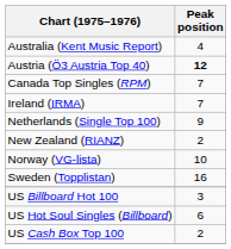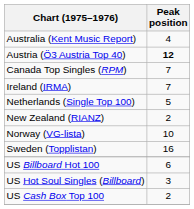Netherlands (Single Top 100) | Peak position: 9 -> 5
US Billboard Hot 100 | Peak position: 3 -> 6
US Hot Soul Singles (Billboard) | Peak position: 6 -> 3
